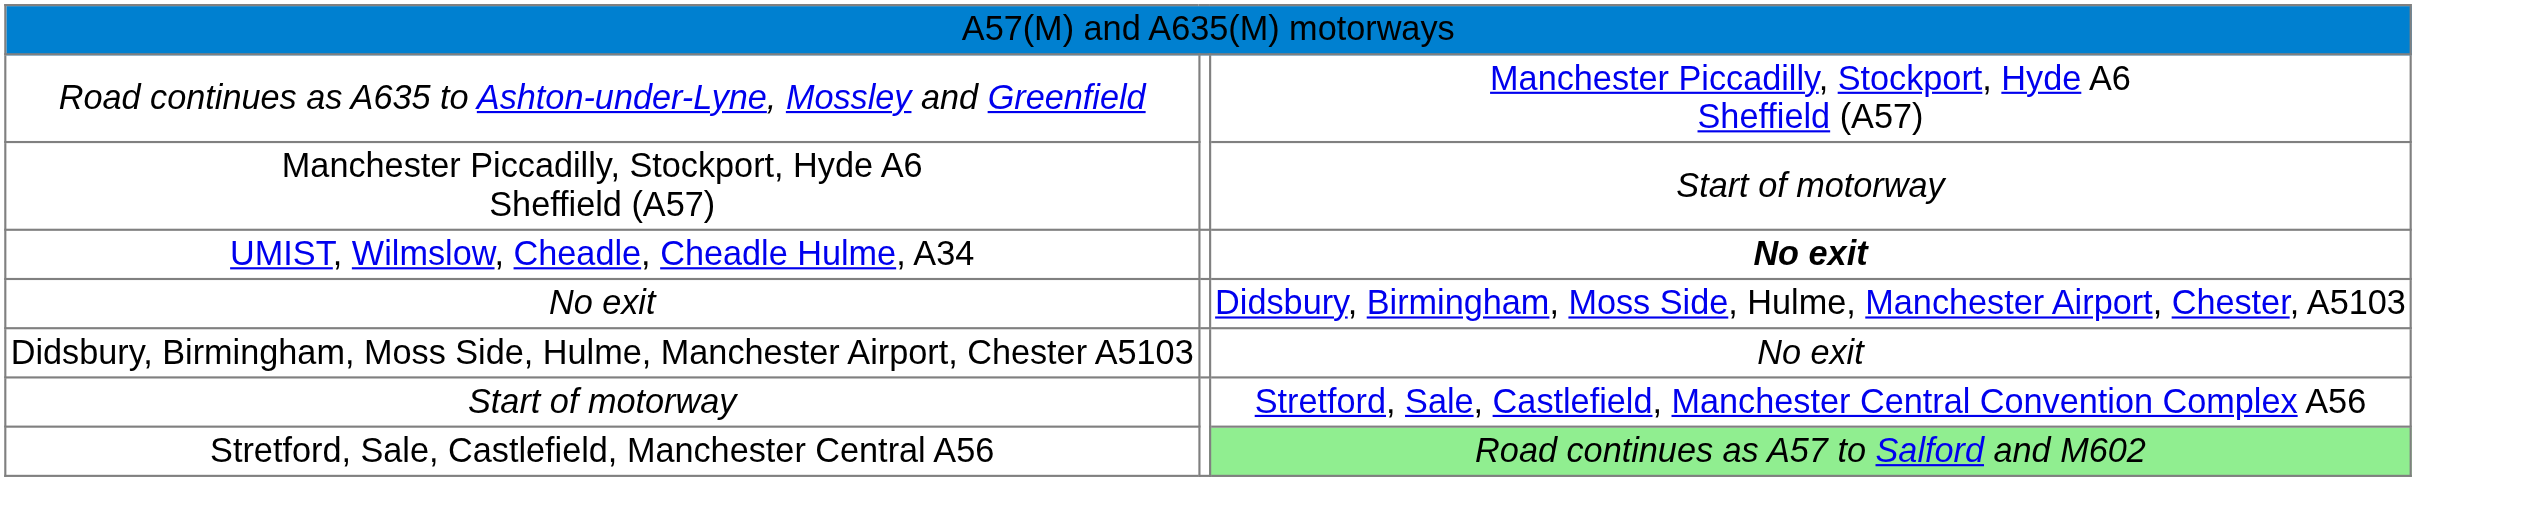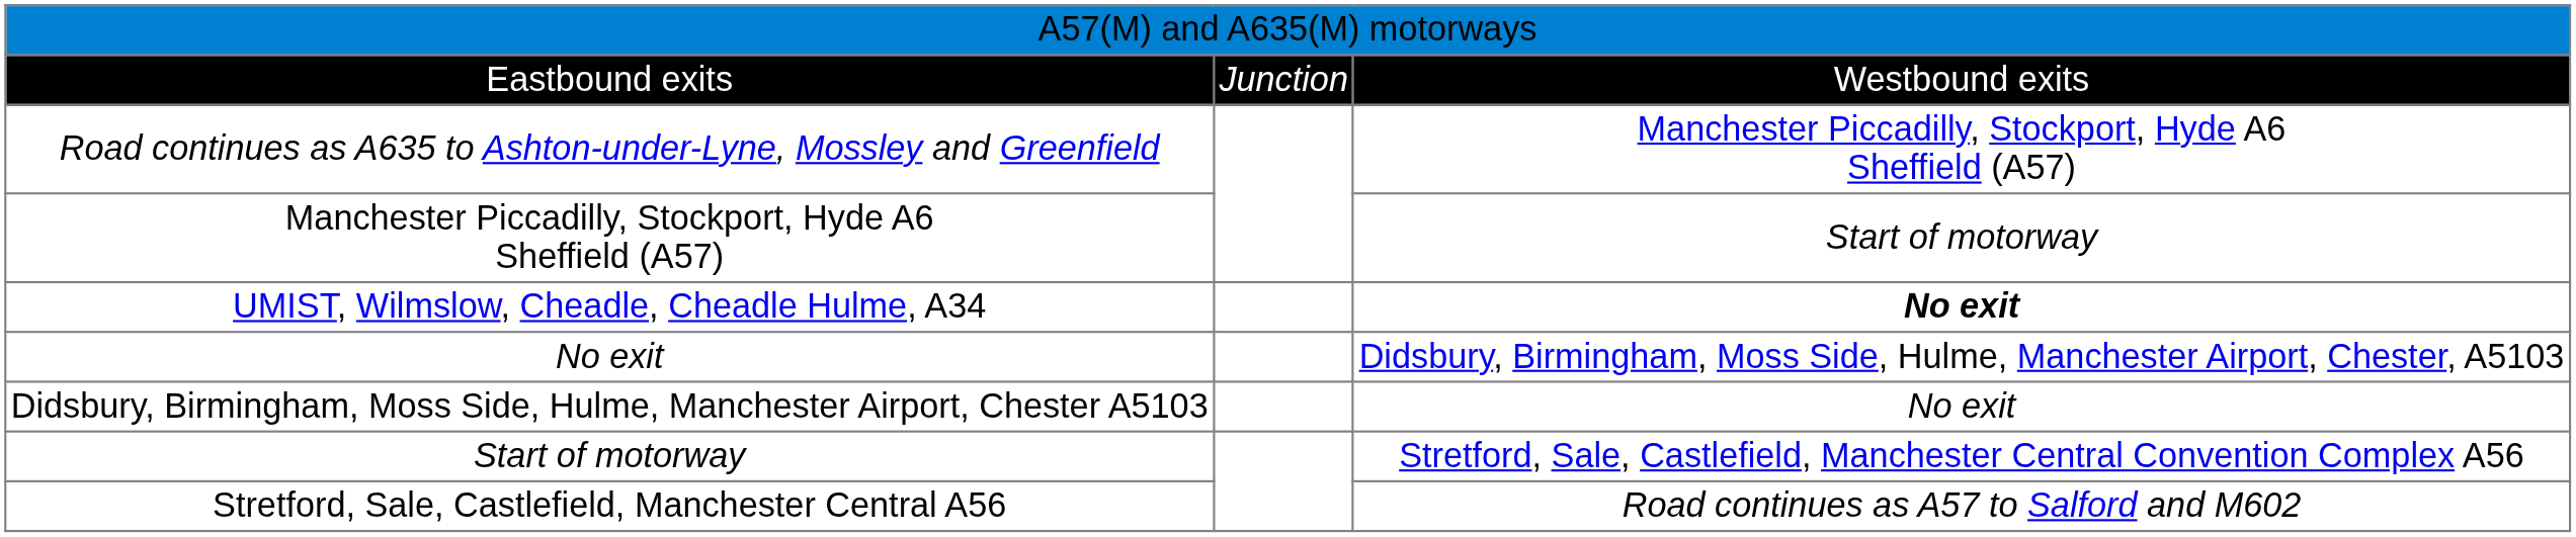+ row: Eastbound exits | Junction | Westbound exits
Stretford, Sale, Castlefield, Manchester Central A56 | column 3: lightgreen background -> no background
